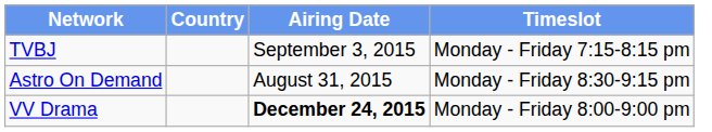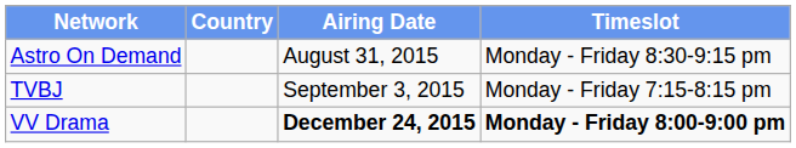rows swapped: Astro On Demand <-> TVBJ
VV Drama | Timeslot: normal -> bold
